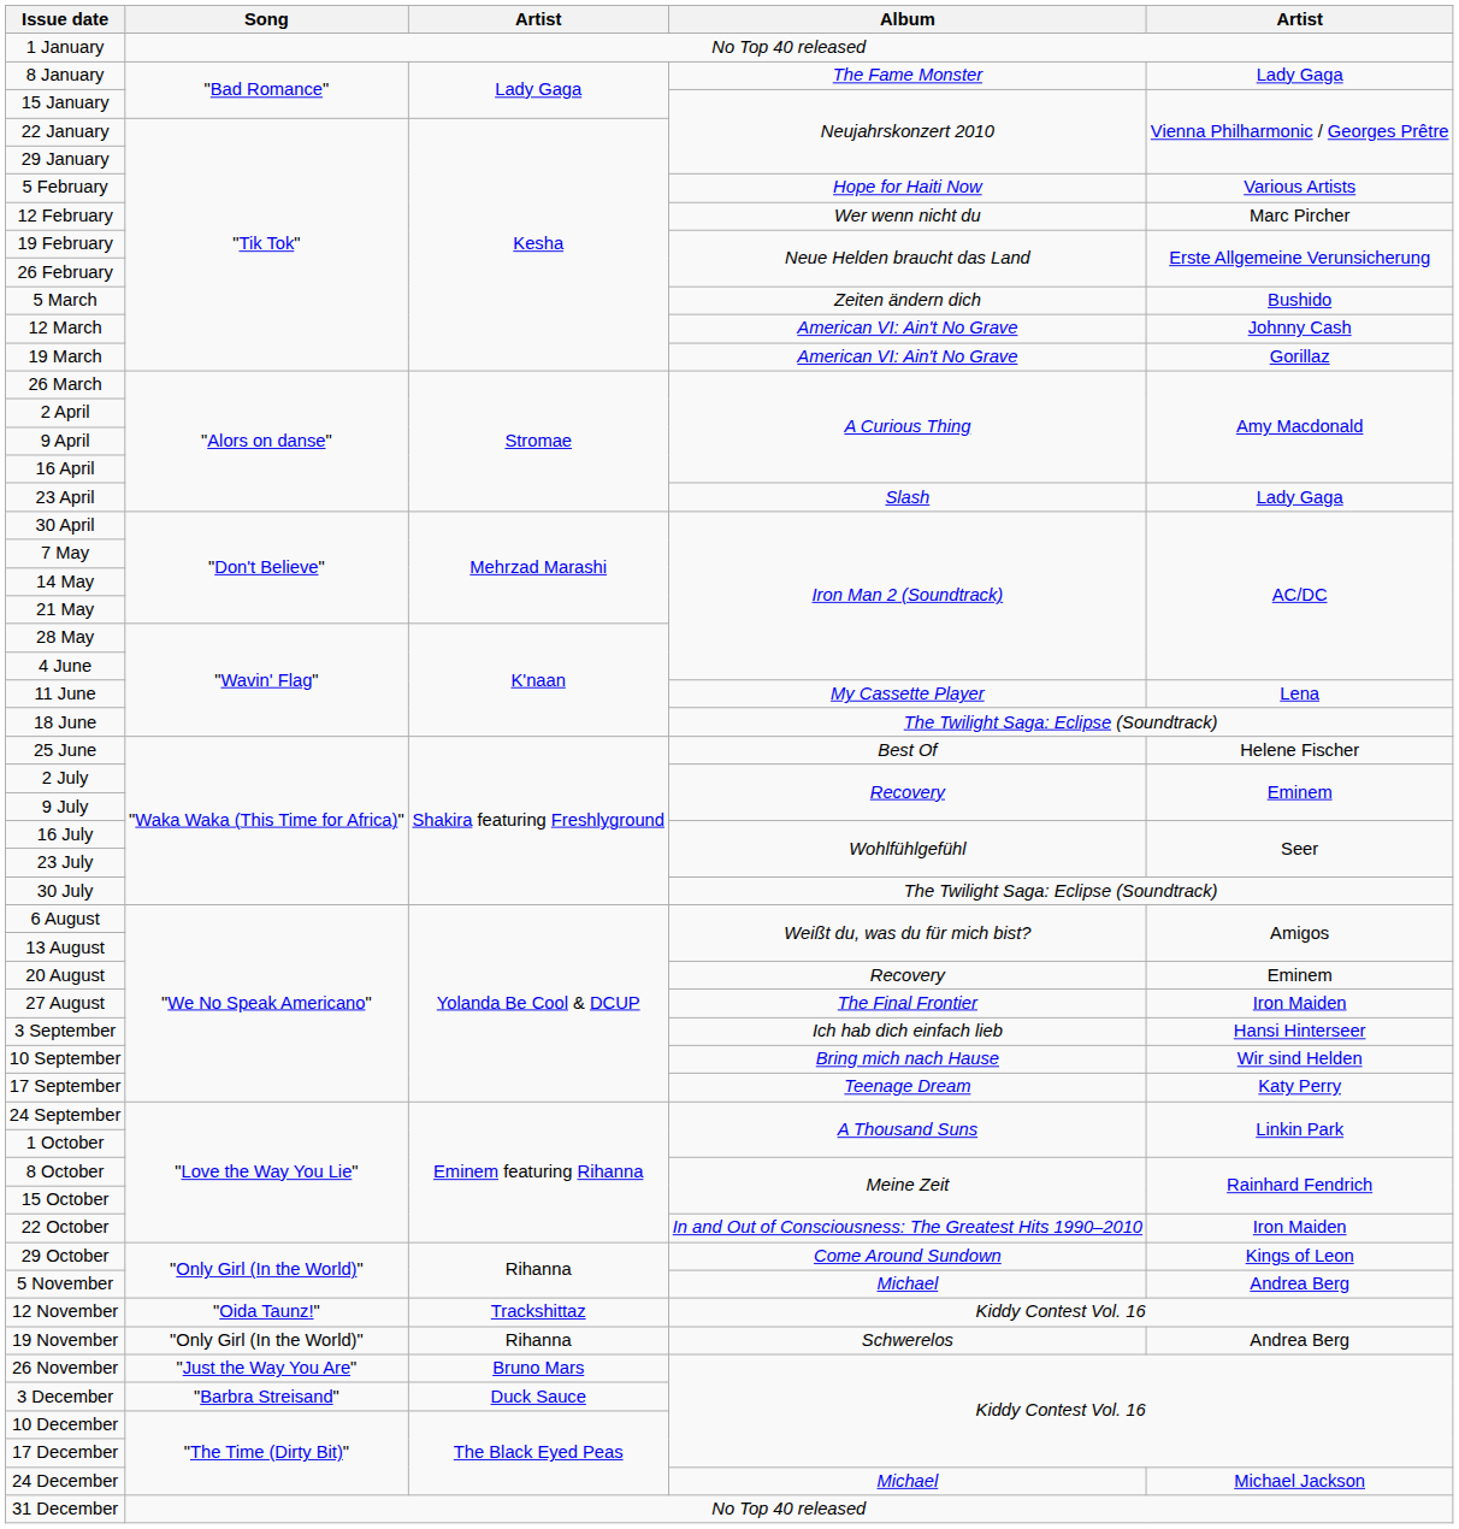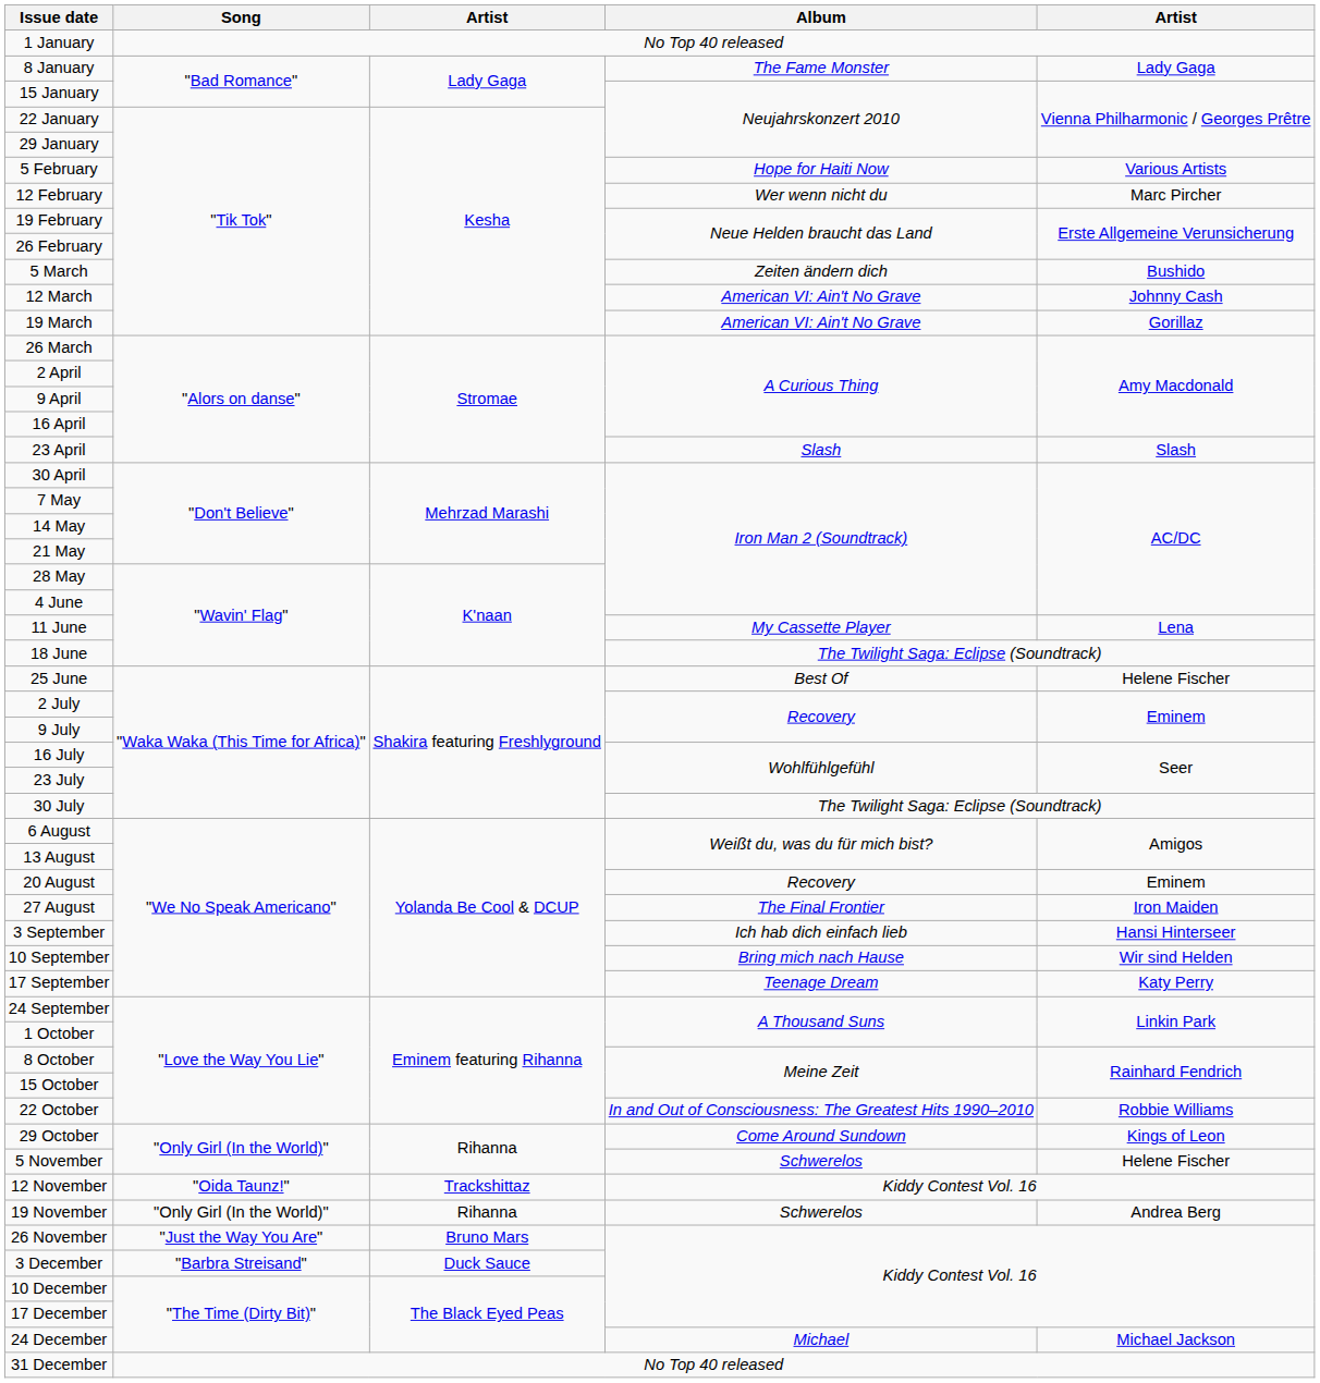23 April | column 5: Lady Gaga -> Slash
22 October | column 5: Iron Maiden -> Robbie Williams
5 November | Album: Michael -> Schwerelos
5 November | column 5: Andrea Berg -> Helene Fischer
